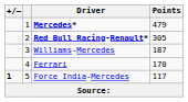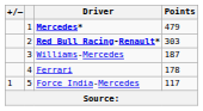Red Bull Racing-Renault* | Points: 305 -> 303
Ferrari | Points: 170 -> 178
Force India-Mercedes | +/–: bold -> normal
